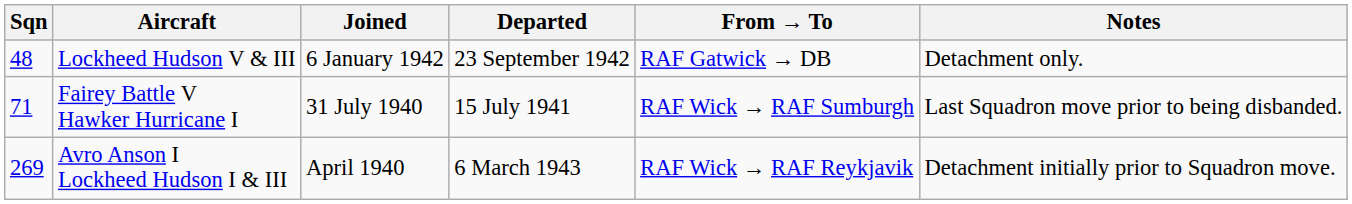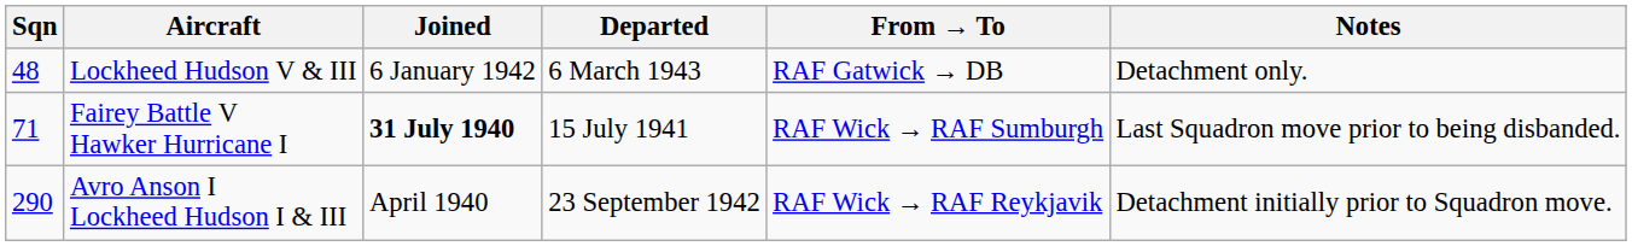Lockheed Hudson V & III | Departed: 23 September 1942 -> 6 March 1943
Fairey Battle V Hawker Hurricane I | Joined: normal -> bold
Avro Anson I Lockheed Hudson I & III | Sqn: 269 -> 290
Avro Anson I Lockheed Hudson I & III | Departed: 6 March 1943 -> 23 September 1942
